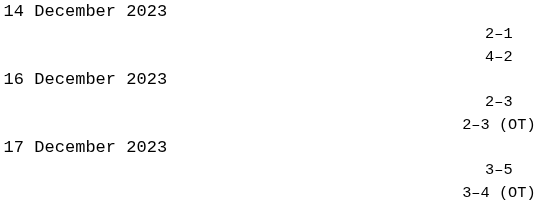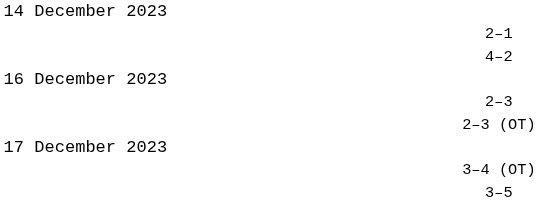rows swapped: 3–5 <-> 3–4 (OT)
